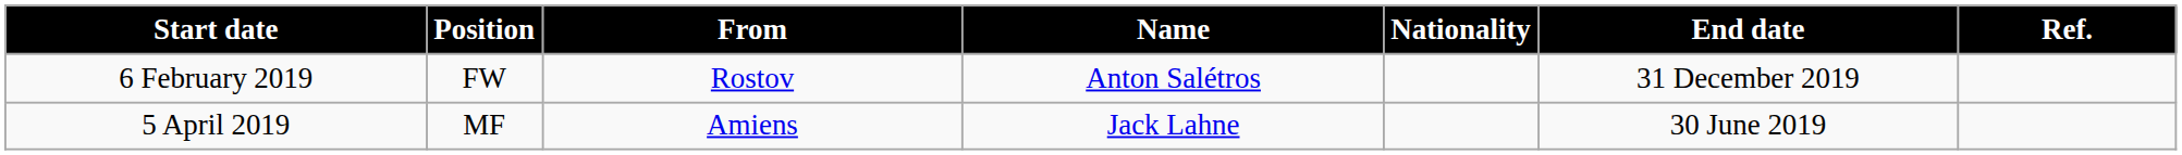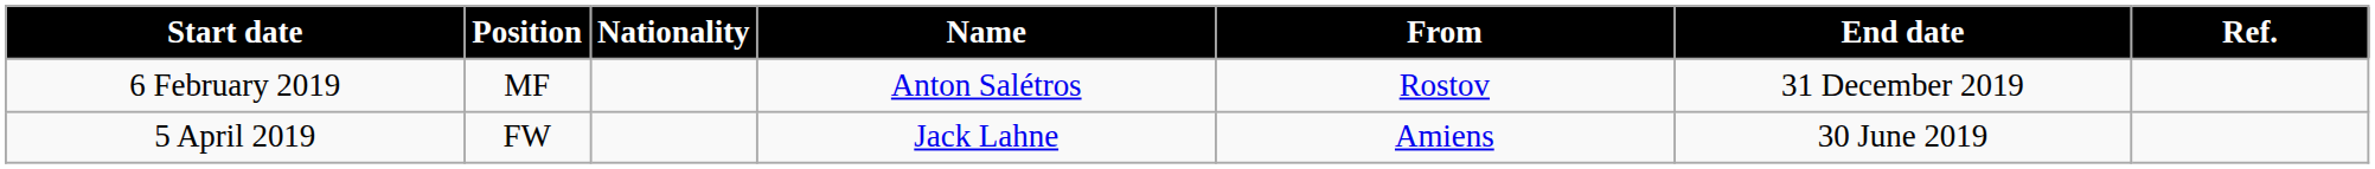columns swapped: Nationality <-> From
6 February 2019 | Position: FW -> MF
5 April 2019 | Position: MF -> FW
